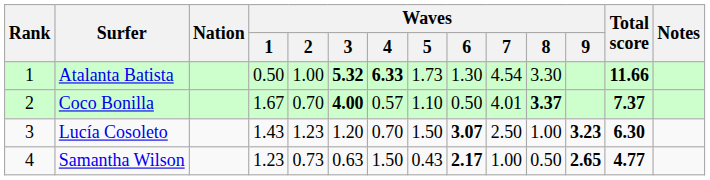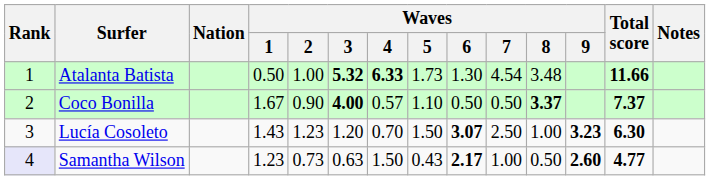Atalanta Batista | Waves / 8: 3.30 -> 3.48
Coco Bonilla | Waves / 2: 0.70 -> 0.90
Coco Bonilla | Waves / 7: 4.01 -> 0.50
Samantha Wilson | Rank: no background -> lavender background
Samantha Wilson | Waves / 9: 2.65 -> 2.60
